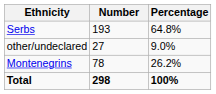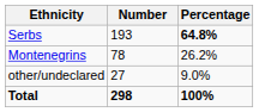Serbs | Percentage: normal -> bold
rows swapped: Montenegrins <-> other/undeclared
